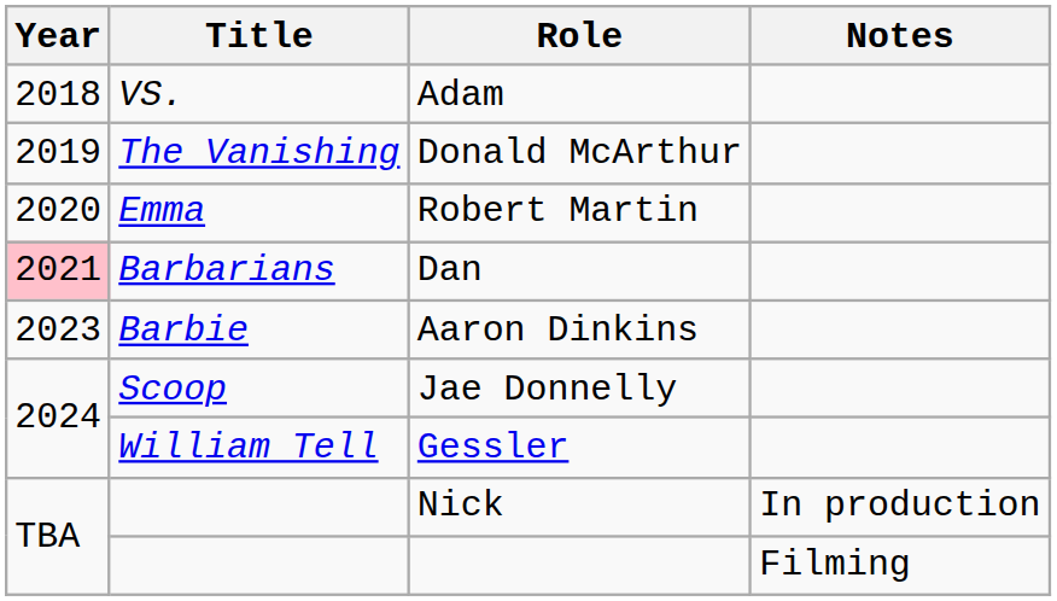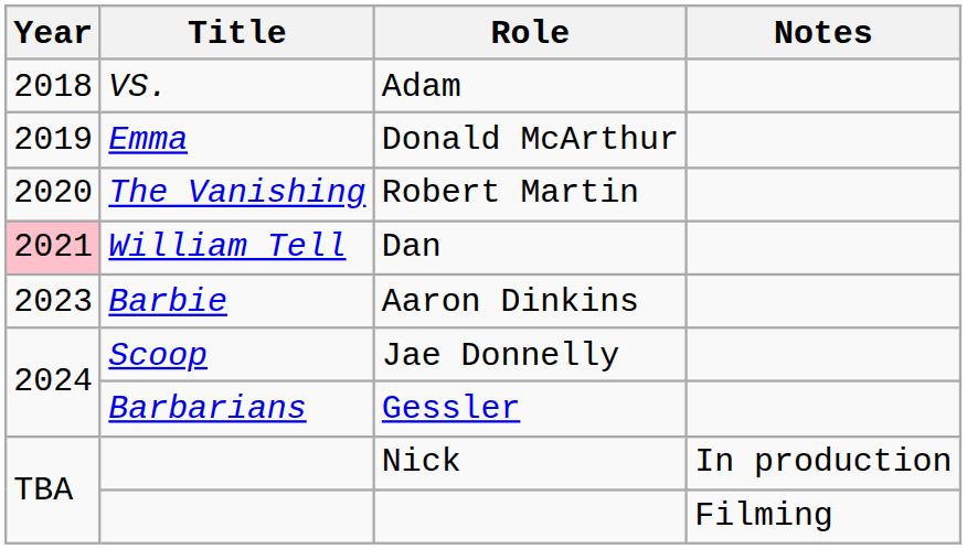Donald McArthur | Title: The Vanishing -> Emma
Robert Martin | Title: Emma -> The Vanishing
Dan | Title: Barbarians -> William Tell
Gessler | Title: William Tell -> Barbarians
